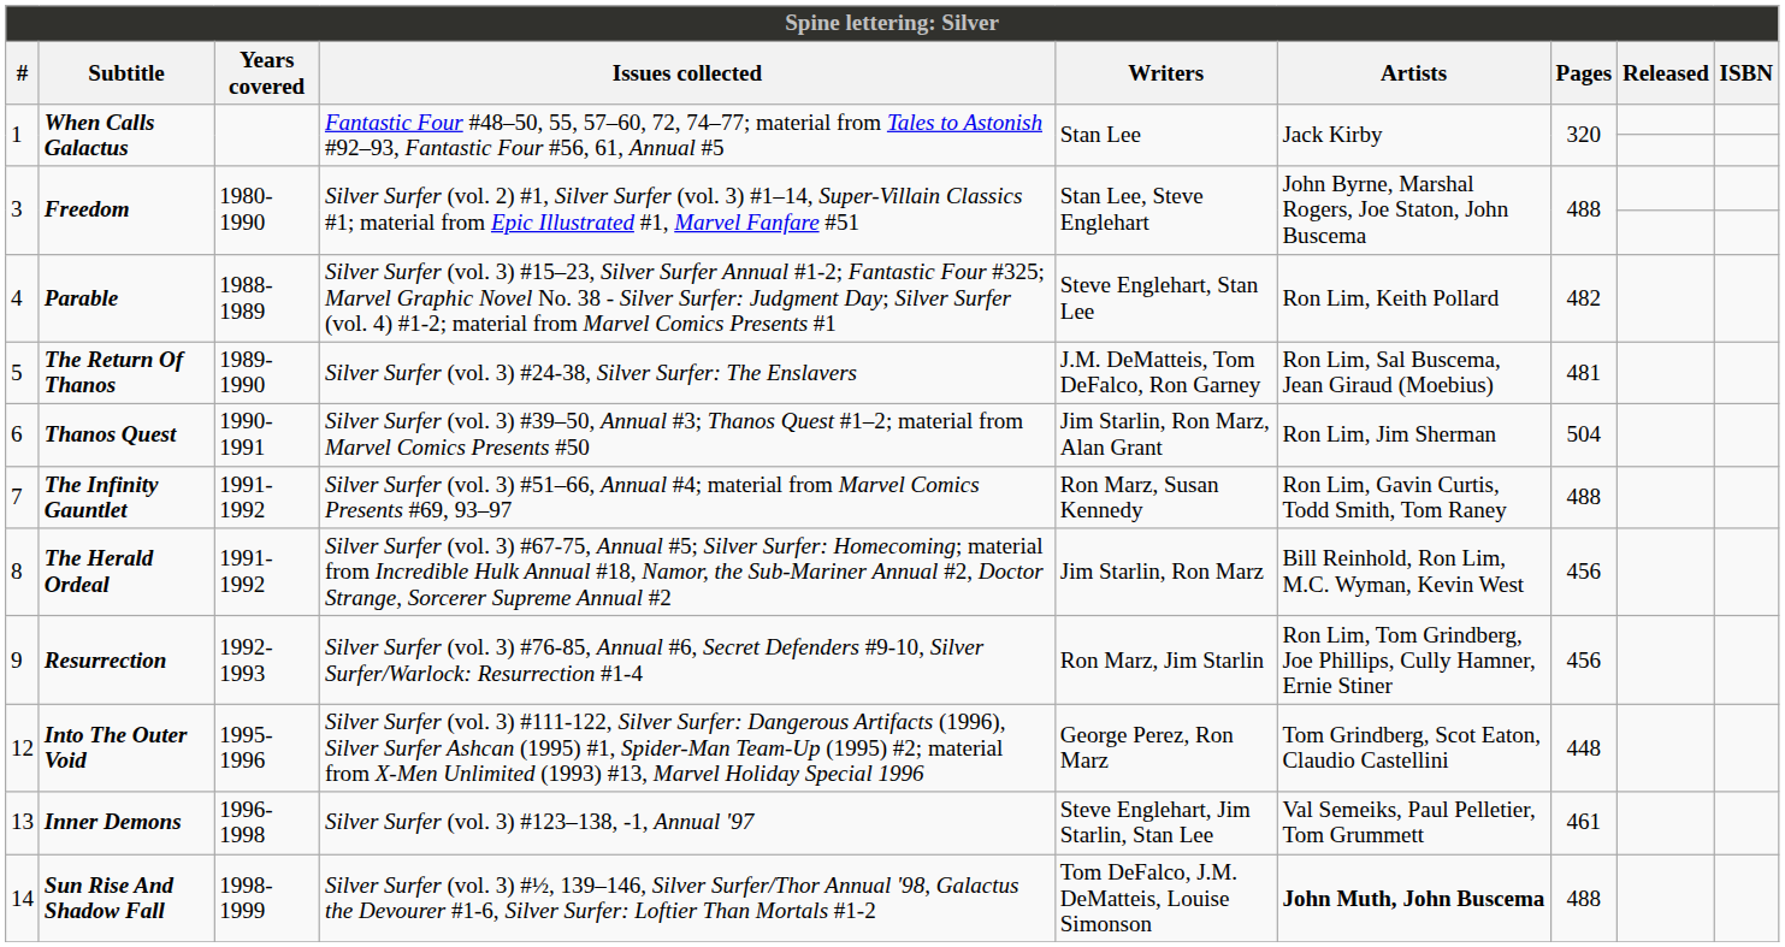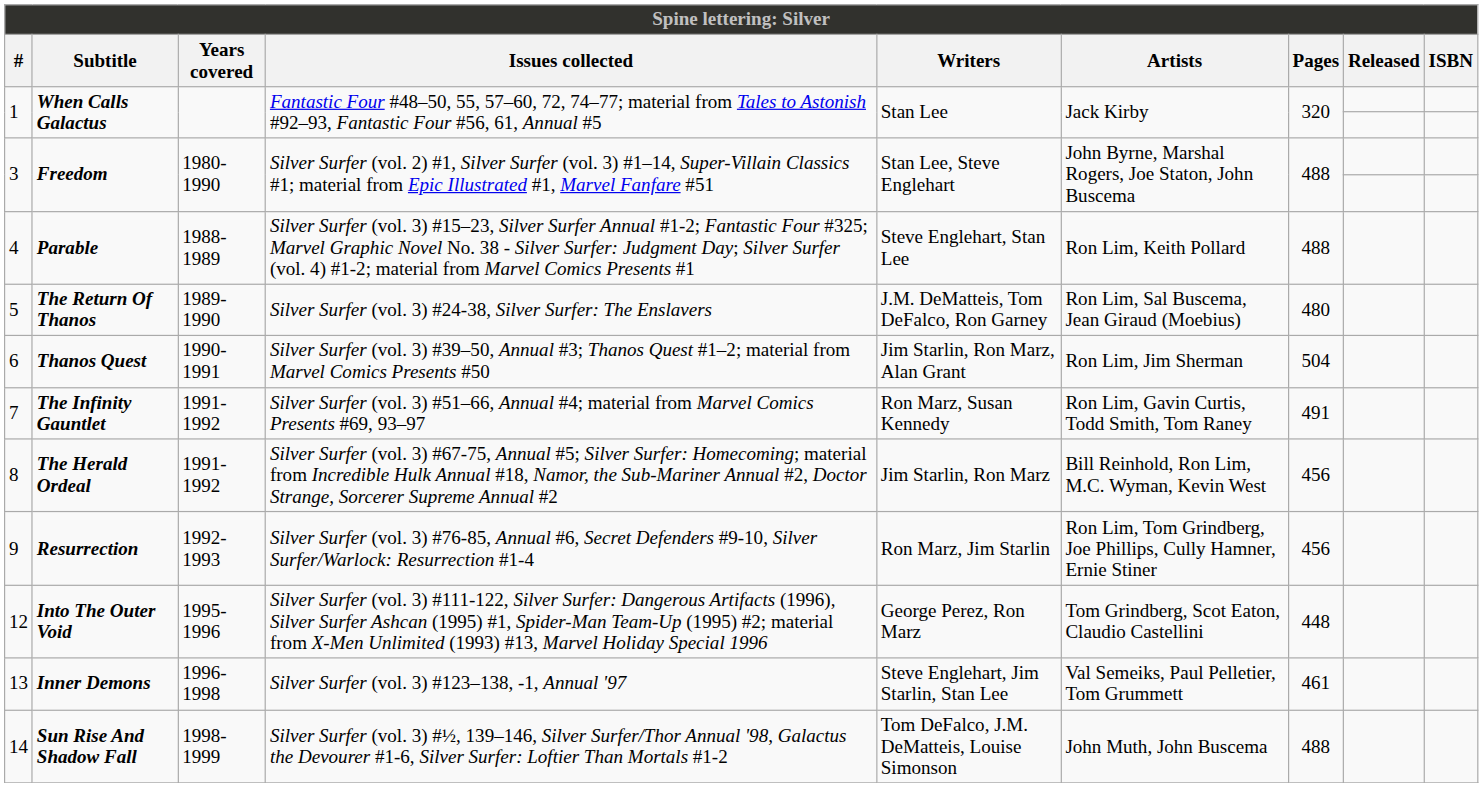4 | Pages: 482 -> 488
5 | Pages: 481 -> 480
7 | Pages: 488 -> 491
14 | Artists: bold -> normal
